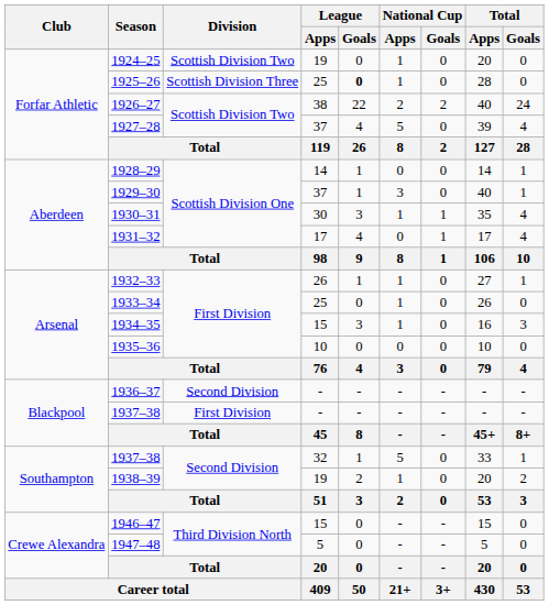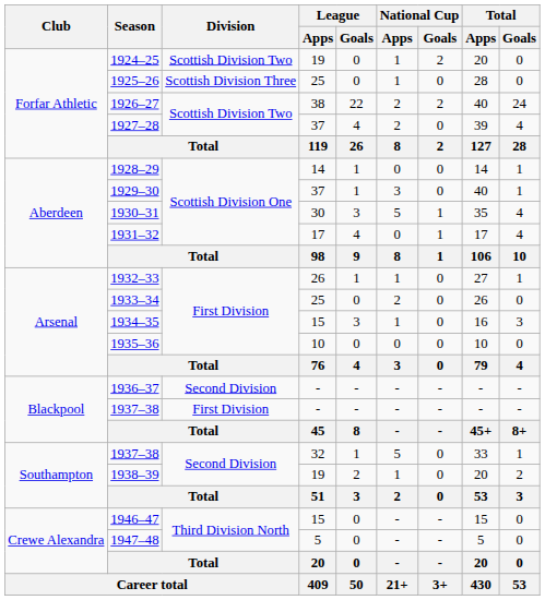1924–25 | National Cup / Goals: 0 -> 2
1925–26 | League / Goals: bold -> normal
1927–28 | National Cup / Apps: 5 -> 2
1930–31 | National Cup / Apps: 1 -> 5
1933–34 | National Cup / Apps: 1 -> 2
